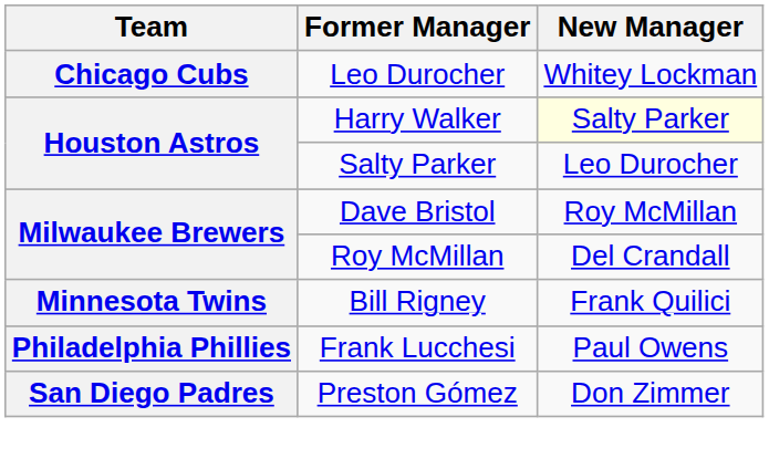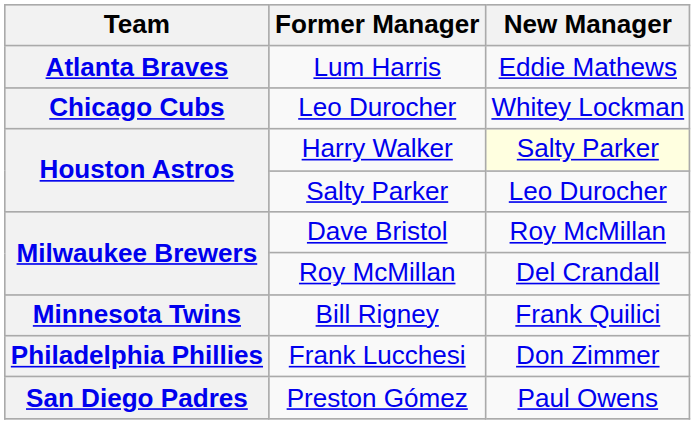+ row: Atlanta Braves | Lum Harris | Eddie Mathews
Frank Lucchesi | New Manager: Paul Owens -> Don Zimmer
Preston Gómez | New Manager: Don Zimmer -> Paul Owens
